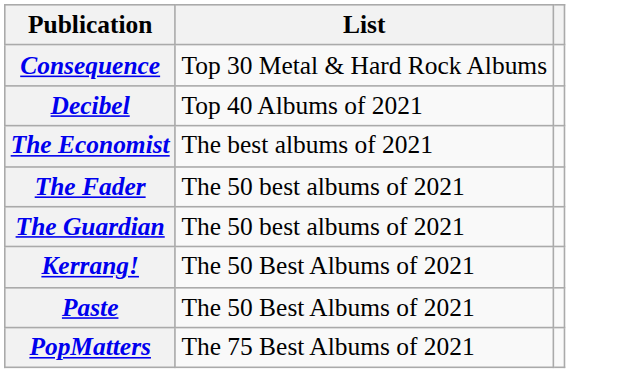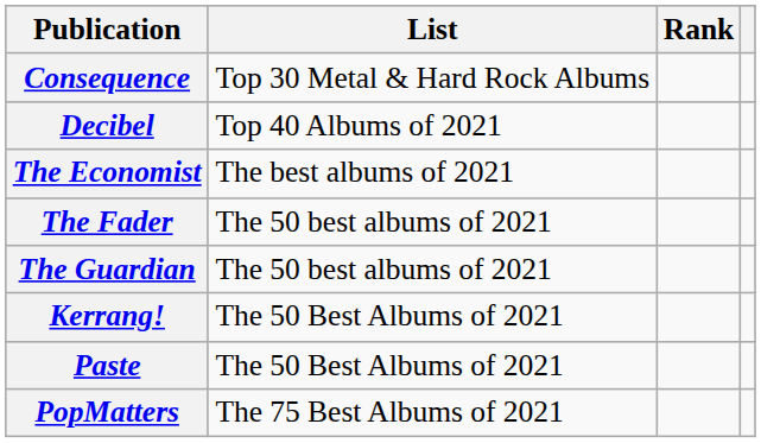+ column: Rank
